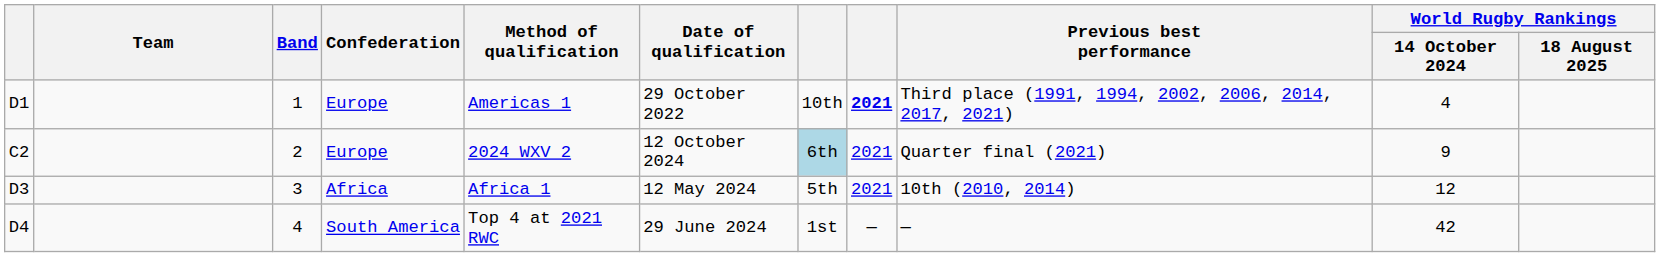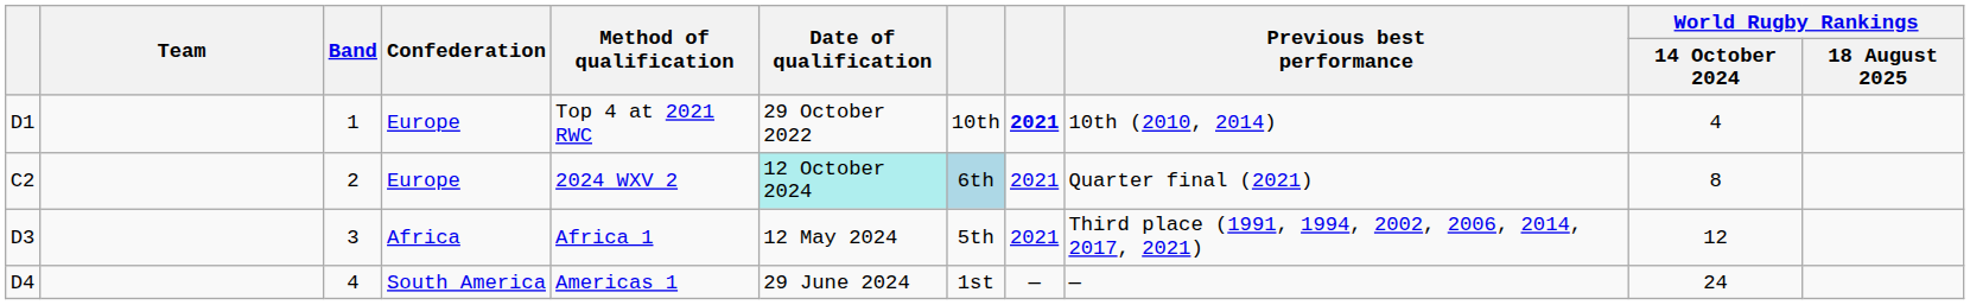D1 | Method of qualification: Americas 1 -> Top 4 at 2021 RWC
D1 | Previous best performance: Third place (1991, 1994, 2002, 2006, 2014, 2017, 2021) -> 10th (2010, 2014)
C2 | Date of qualification: no background -> paleturquoise background
C2 | World Rugby Rankings / 14 October 2024: 9 -> 8
D3 | Previous best performance: 10th (2010, 2014) -> Third place (1991, 1994, 2002, 2006, 2014, 2017, 2021)
D4 | Method of qualification: Top 4 at 2021 RWC -> Americas 1
D4 | World Rugby Rankings / 14 October 2024: 42 -> 24
